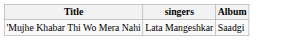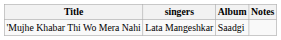+ column: Notes
